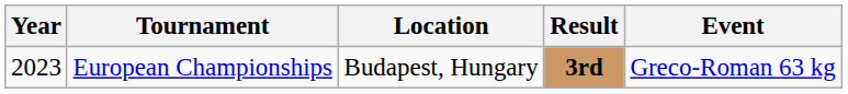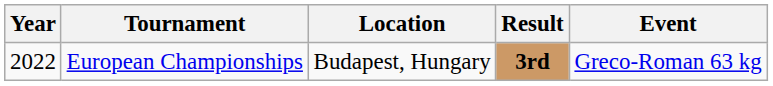European Championships | Year: 2023 -> 2022
